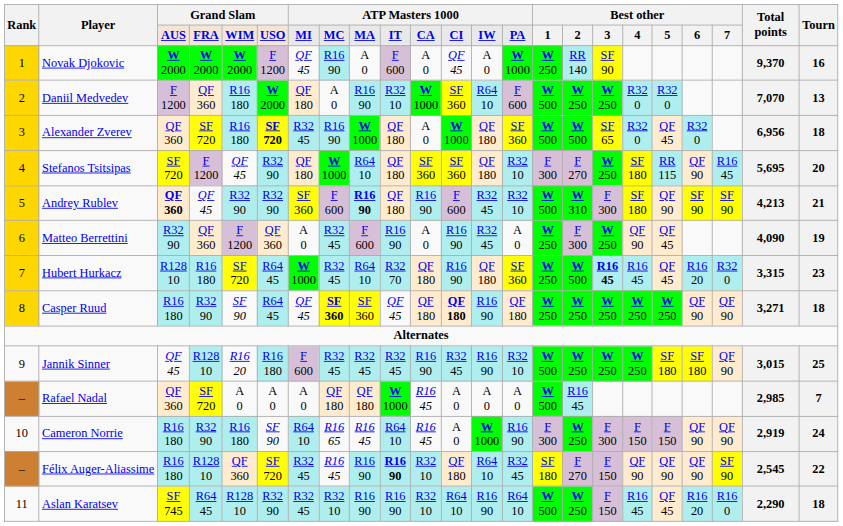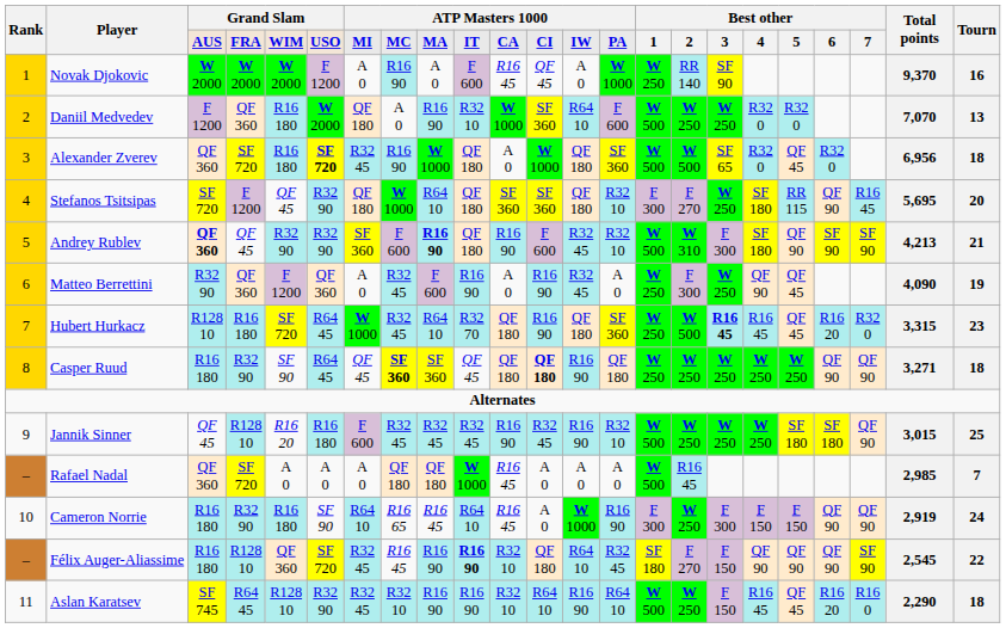Novak Djokovic | column 7: QF 45 -> A 0
Novak Djokovic | column 11: A 0 -> R16 45
